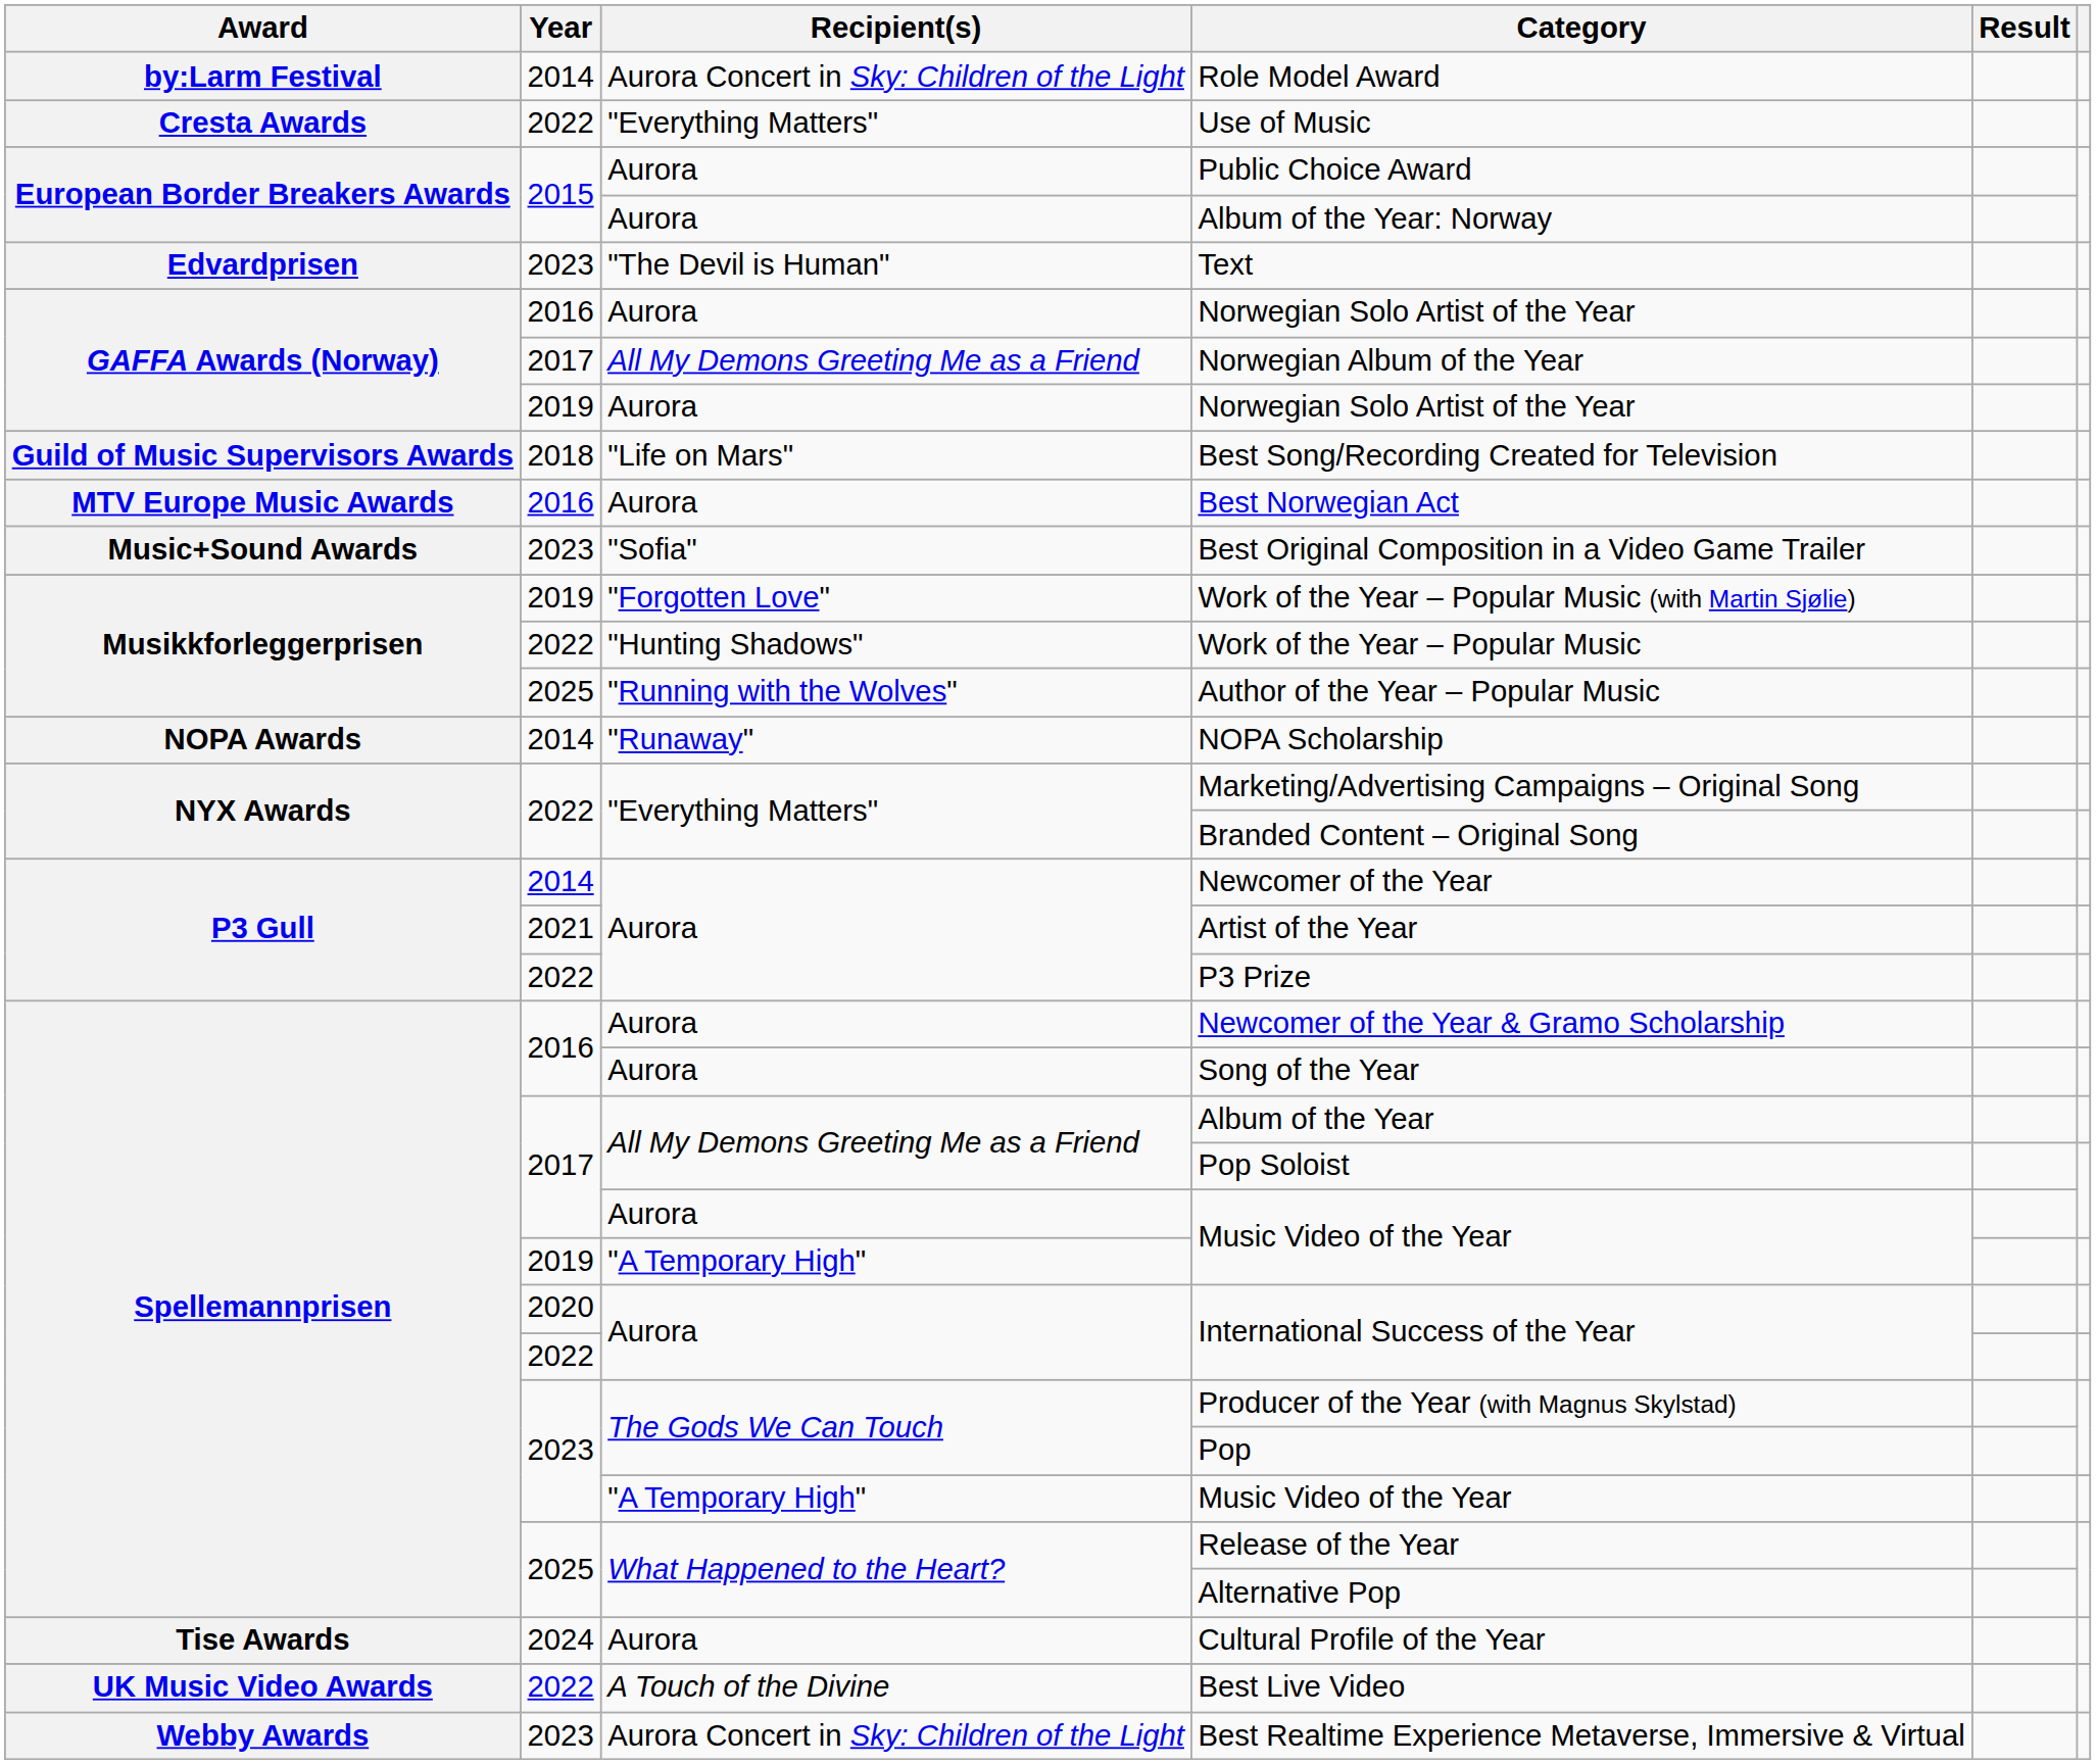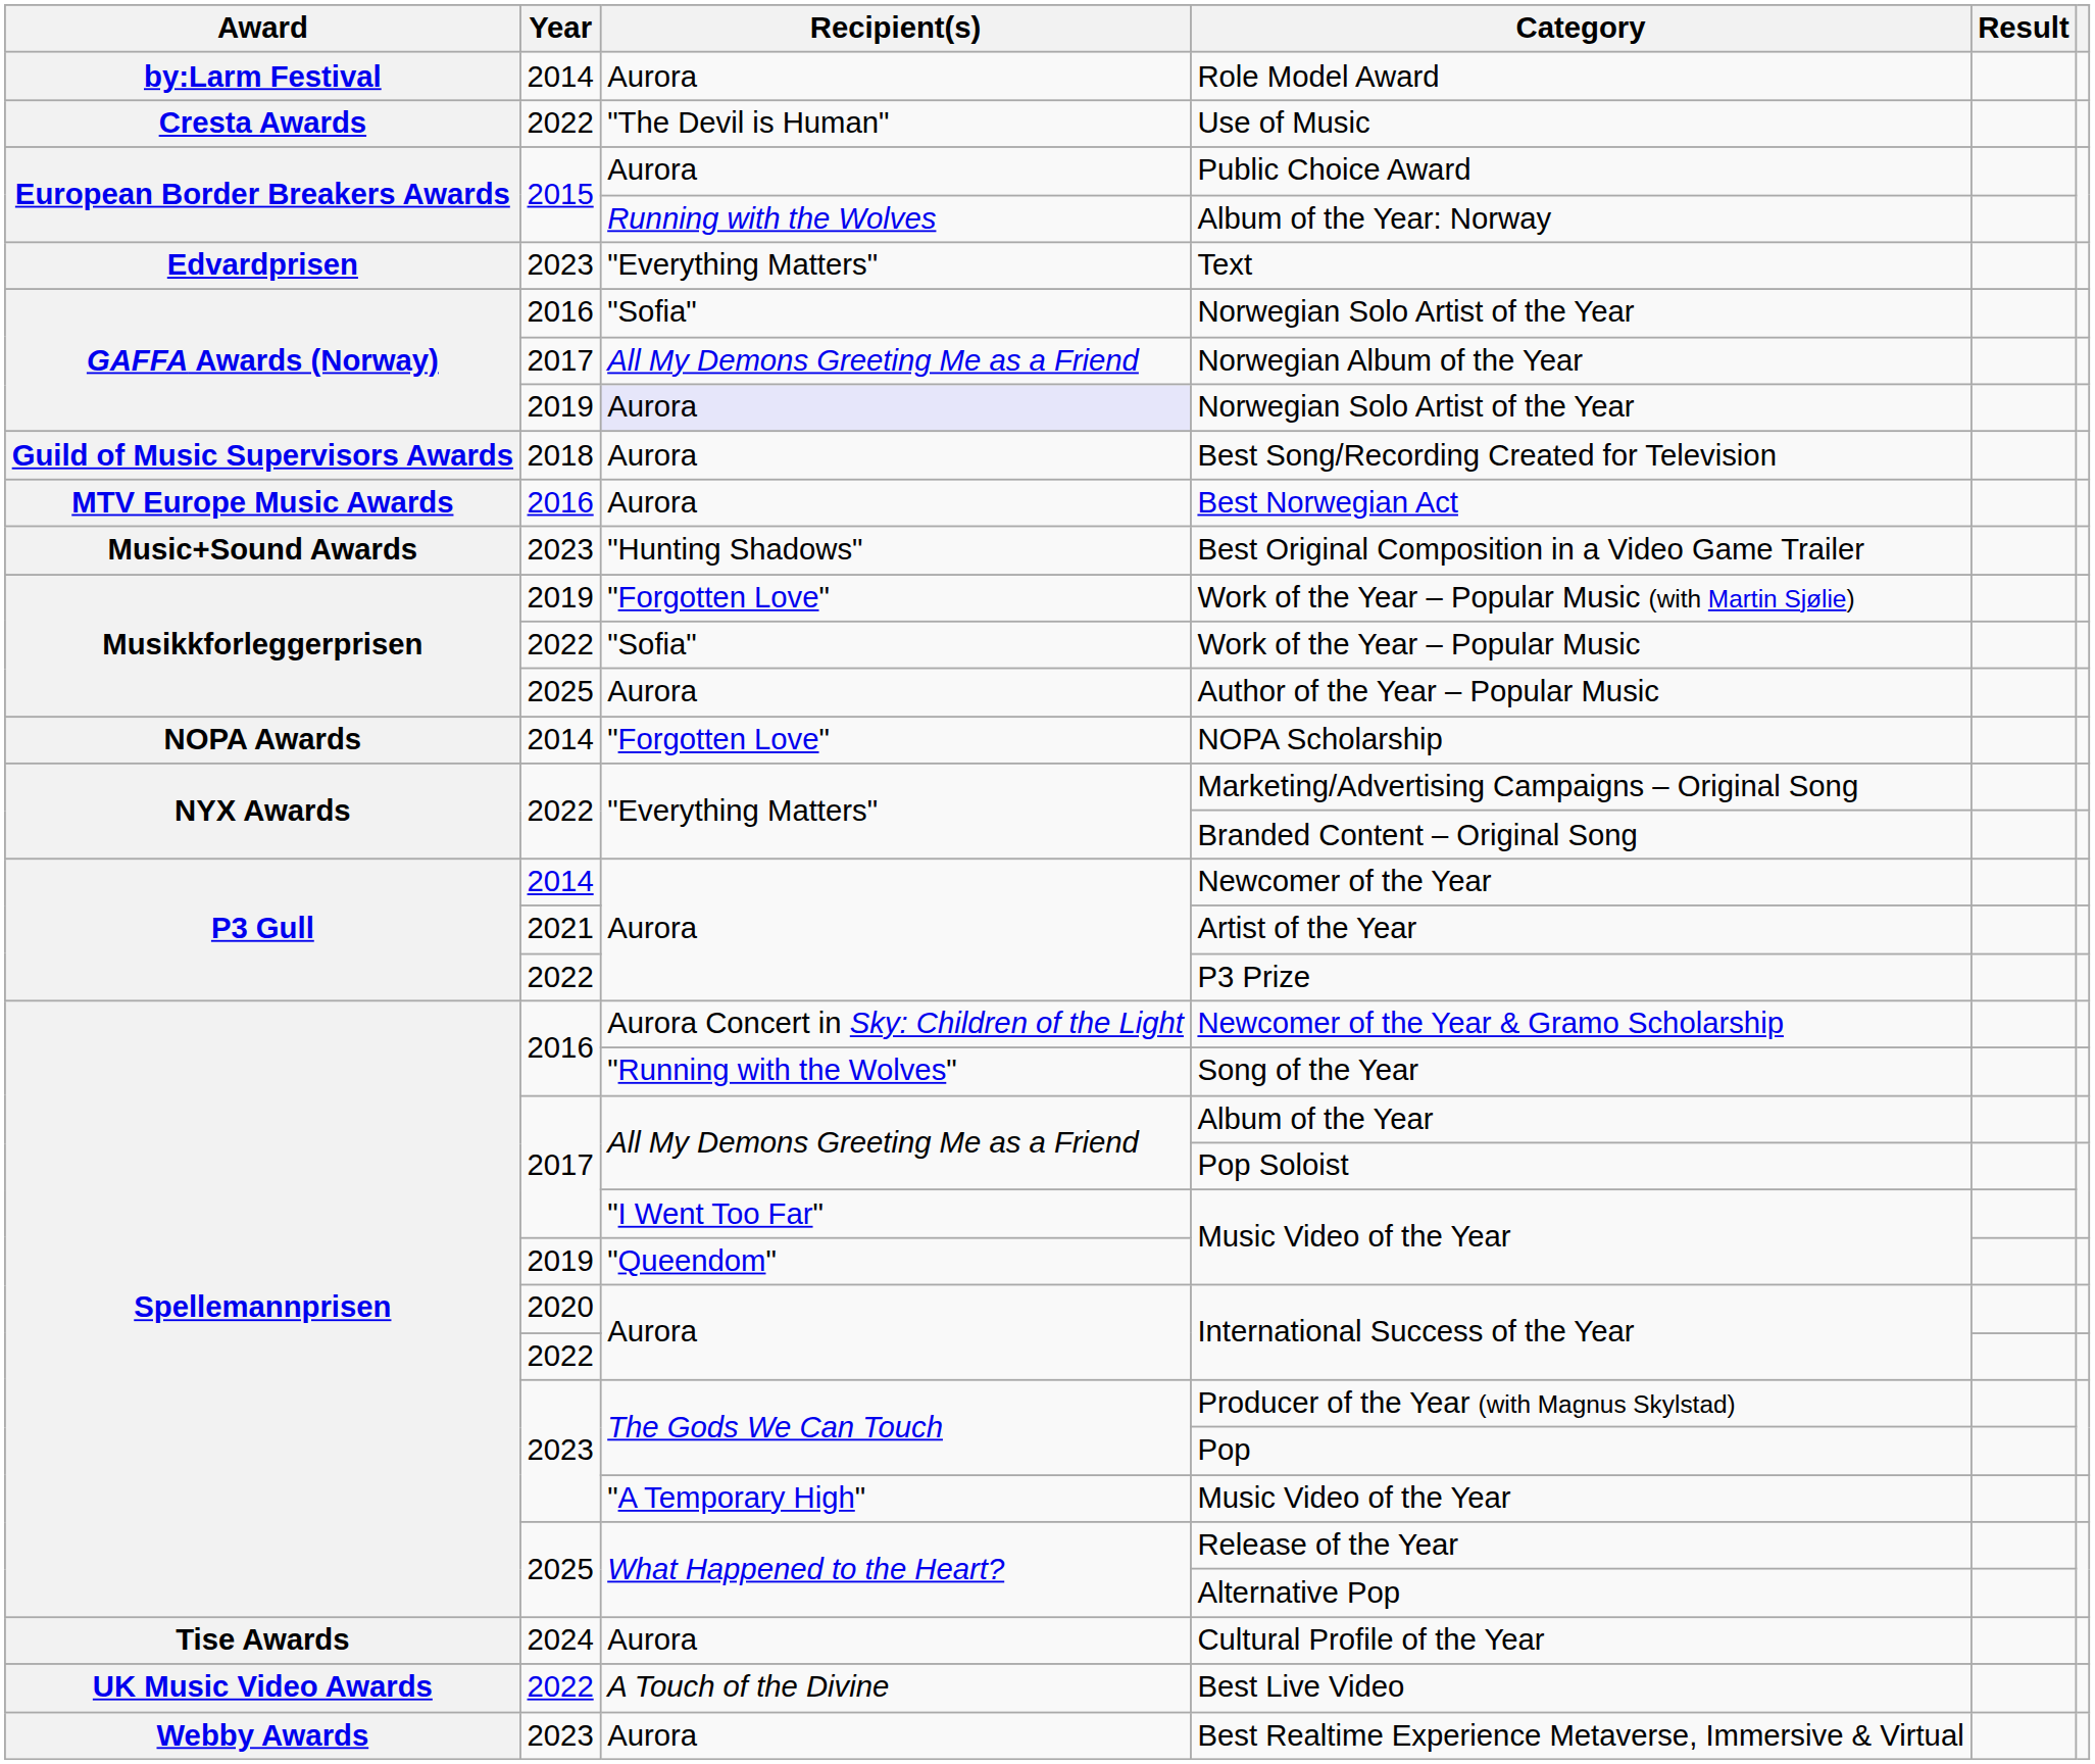Role Model Award | Recipient(s): Aurora Concert in Sky: Children of the Light -> Aurora
Use of Music | Recipient(s): "Everything Matters" -> "The Devil is Human"
Album of the Year: Norway | Recipient(s): Aurora -> Running with the Wolves
Text | Recipient(s): "The Devil is Human" -> "Everything Matters"
2016 / Norwegian Solo Artist of the Year | Recipient(s): Aurora -> "Sofia"
2019 / Norwegian Solo Artist of the Year | Recipient(s): no background -> lavender background
Best Song/Recording Created for Television | Recipient(s): "Life on Mars" -> Aurora
Best Original Composition in a Video Game Trailer | Recipient(s): "Sofia" -> "Hunting Shadows"
Work of the Year – Popular Music | Recipient(s): "Hunting Shadows" -> "Sofia"
Author of the Year – Popular Music | Recipient(s): "Running with the Wolves" -> Aurora
NOPA Scholarship | Recipient(s): "Runaway" -> "Forgotten Love"
Newcomer of the Year & Gramo Scholarship | Recipient(s): Aurora -> Aurora Concert in Sky: Children of the Light
Song of the Year | Recipient(s): Aurora -> "Running with the Wolves"
2017 / Music Video of the Year | Recipient(s): Aurora -> "I Went Too Far"
2019 / Music Video of the Year | Recipient(s): "A Temporary High" -> "Queendom"
Best Realtime Experience Metaverse, Immersive & Virtual | Recipient(s): Aurora Concert in Sky: Children of the Light -> Aurora
